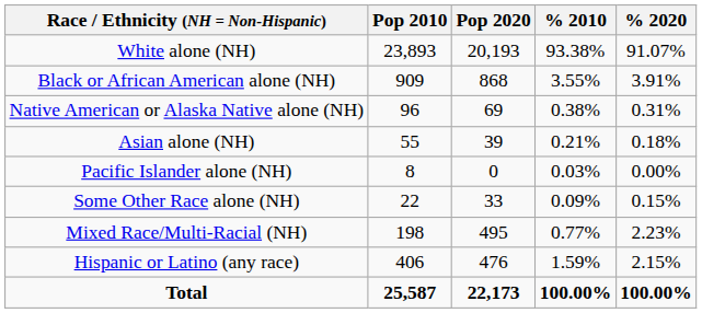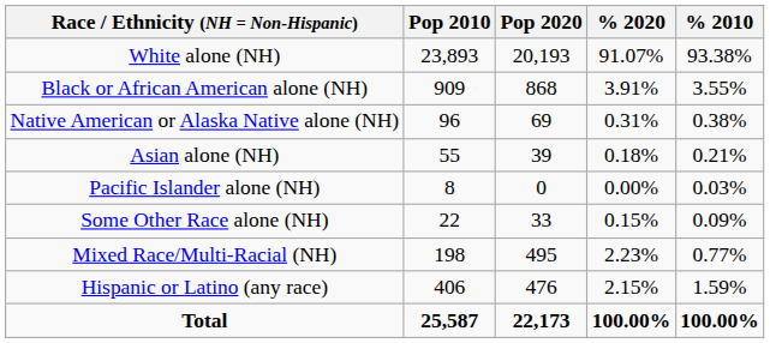columns swapped: % 2010 <-> % 2020
